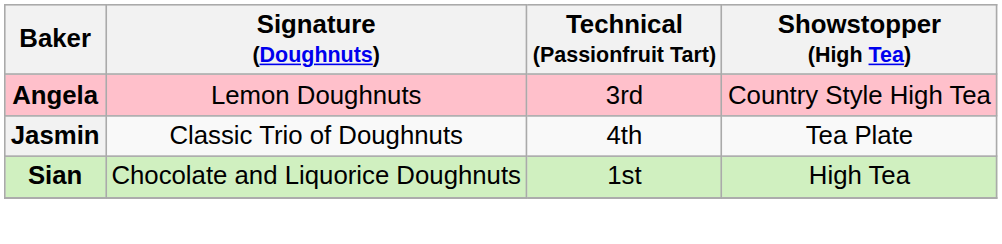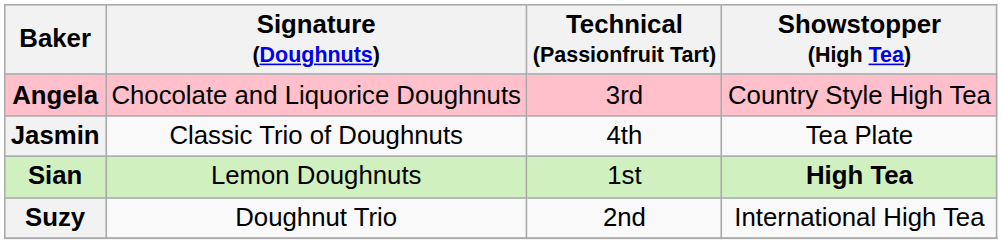Angela | Signature (Doughnuts): Lemon Doughnuts -> Chocolate and Liquorice Doughnuts
Sian | Signature (Doughnuts): Chocolate and Liquorice Doughnuts -> Lemon Doughnuts
Sian | Showstopper (High Tea): normal -> bold
+ row: Suzy | Doughnut Trio | 2nd | International High Tea
